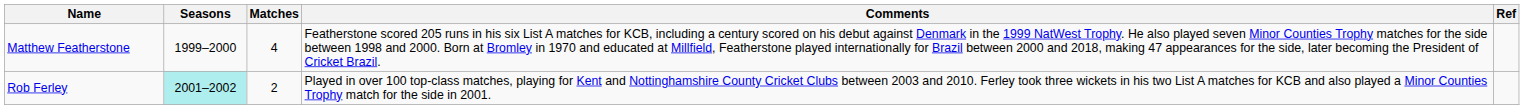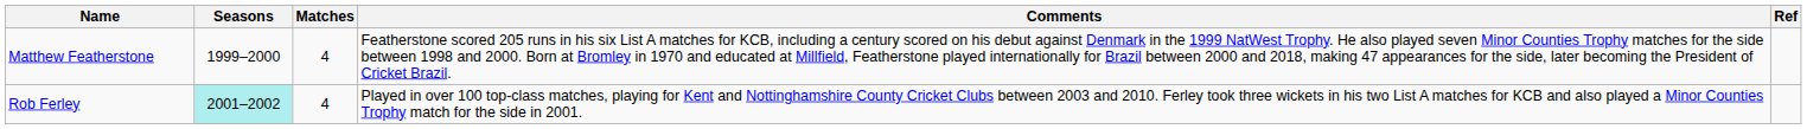Rob Ferley | Matches: 2 -> 4
